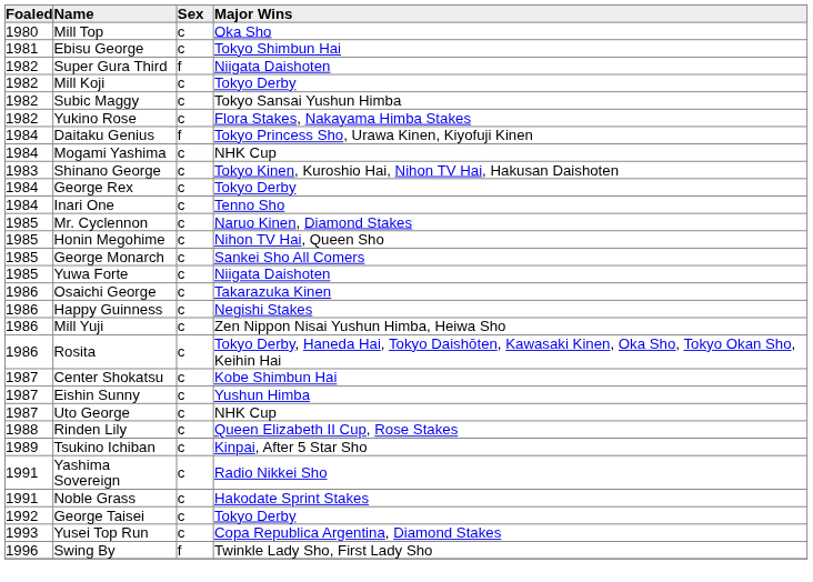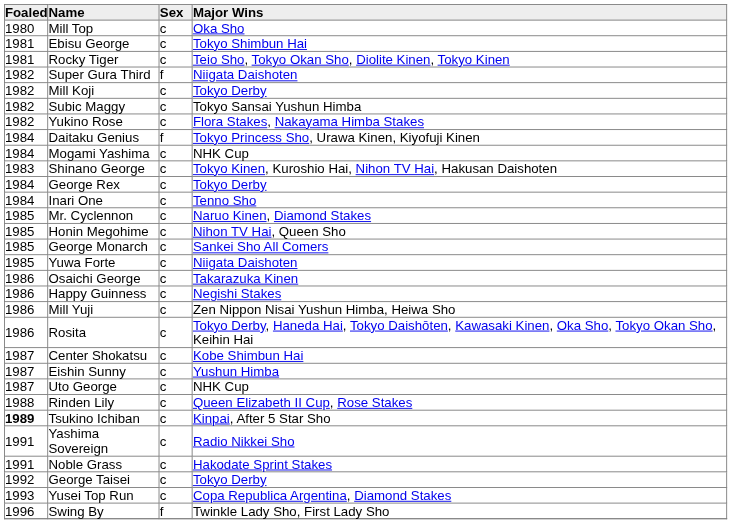+ row: 1981 | Rocky Tiger | c | Teio Sho, Tokyo Okan Sho, Diolite Kinen, Tokyo Kinen
Tsukino Ichiban | Foaled: normal -> bold
